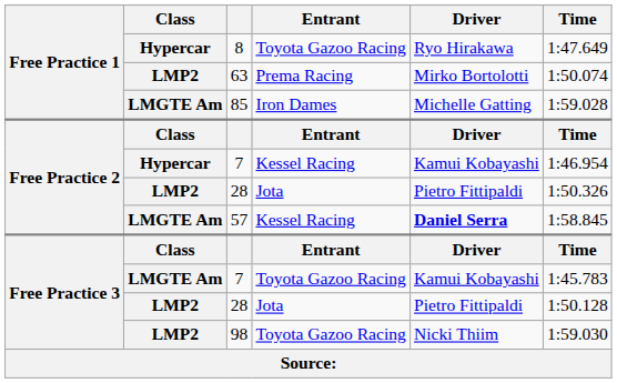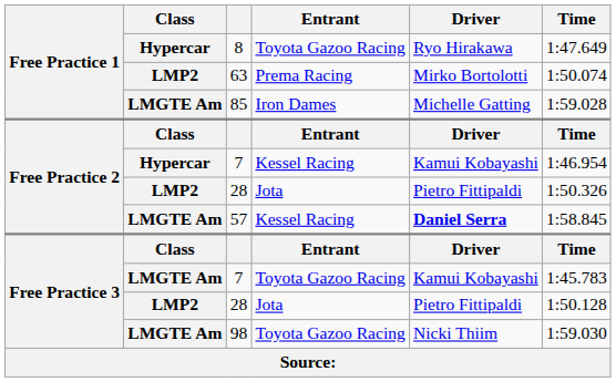98 | Class: LMP2 -> LMGTE Am
